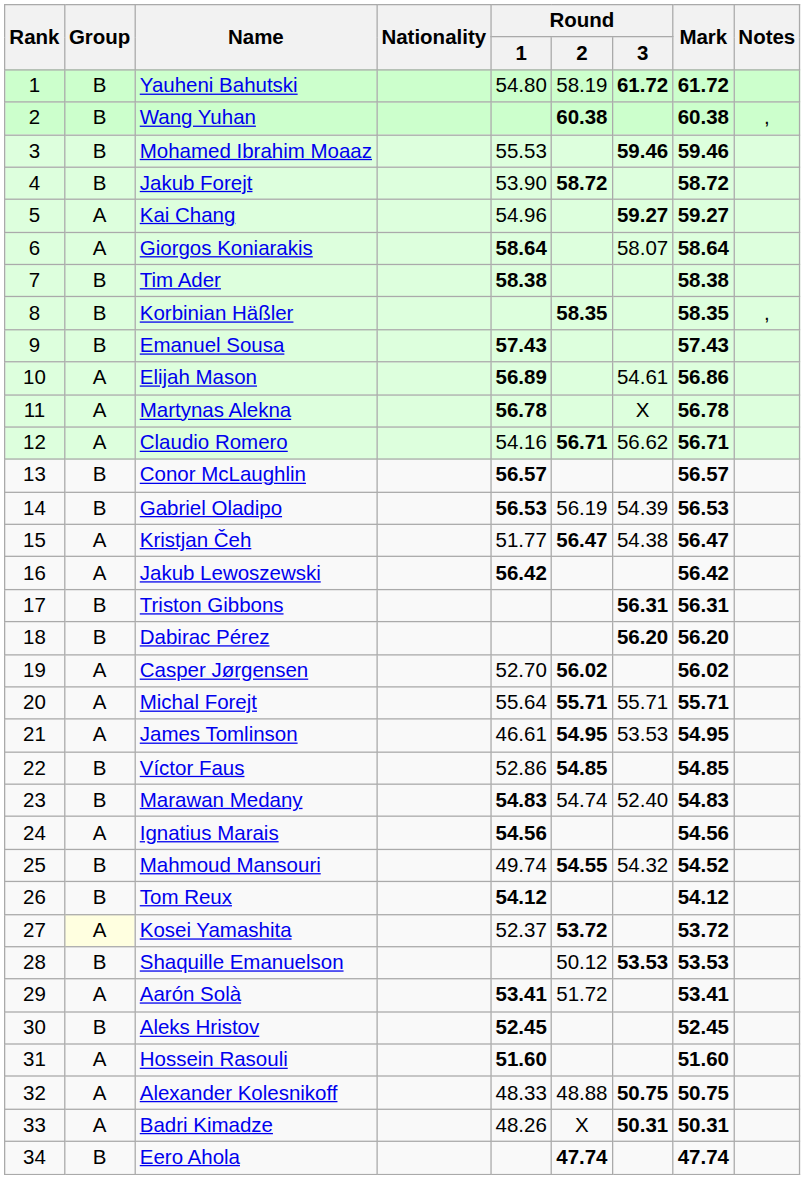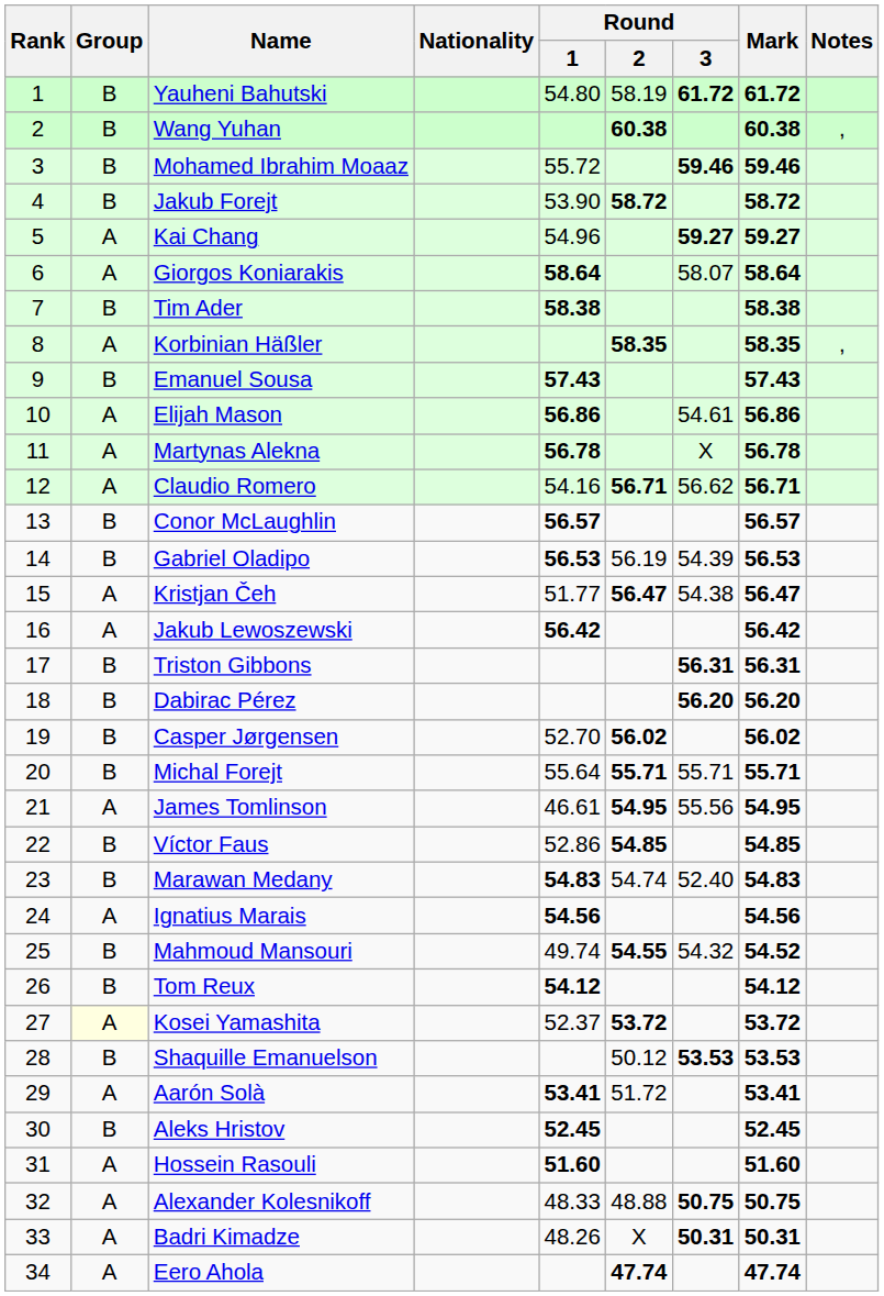Mohamed Ibrahim Moaaz | Round / 1: 55.53 -> 55.72
Korbinian Häßler | Group: B -> A
Elijah Mason | Round / 1: 56.89 -> 56.86
Casper Jørgensen | Group: A -> B
Michal Forejt | Group: A -> B
James Tomlinson | Round / 3: 53.53 -> 55.56
Eero Ahola | Group: B -> A
